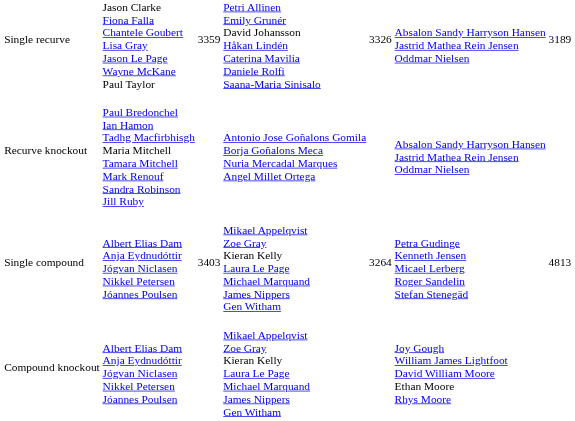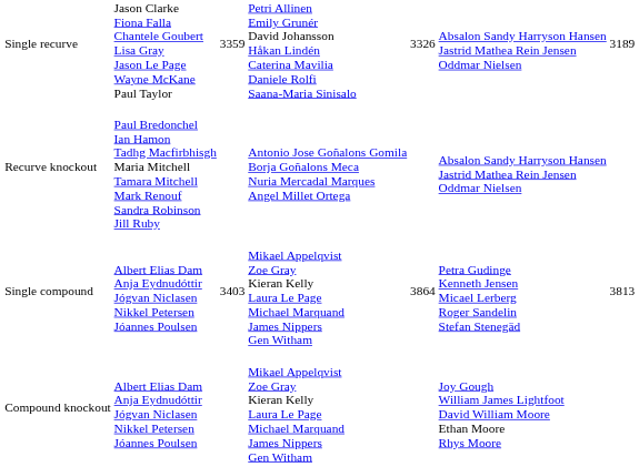Single compound | column 5: 3264 -> 3864
Single compound | column 7: 4813 -> 3813
